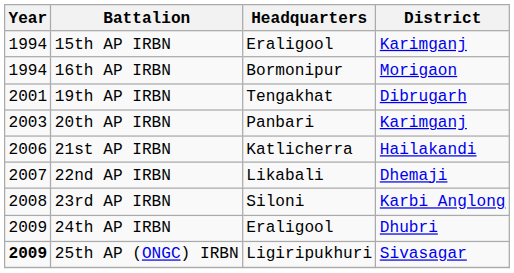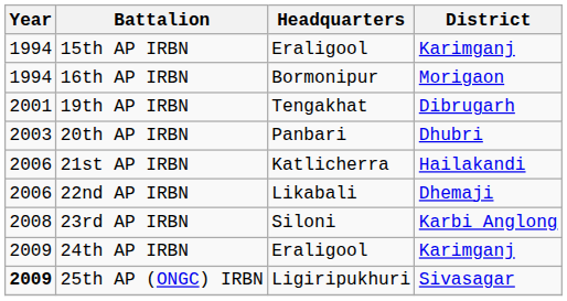20th AP IRBN | District: Karimganj -> Dhubri
22nd AP IRBN | Year: 2007 -> 2006
24th AP IRBN | District: Dhubri -> Karimganj
